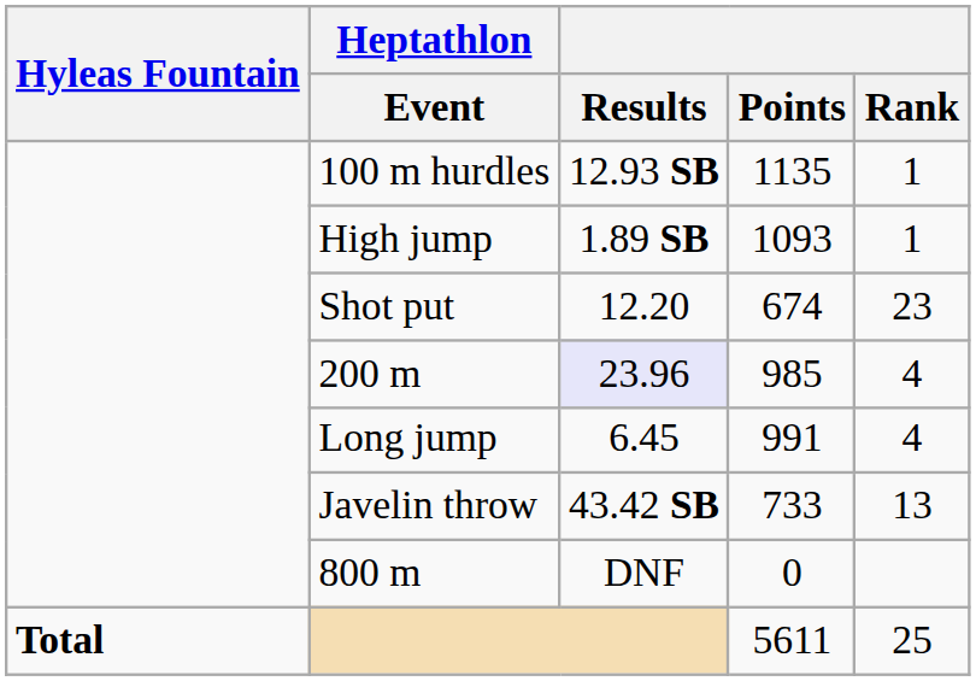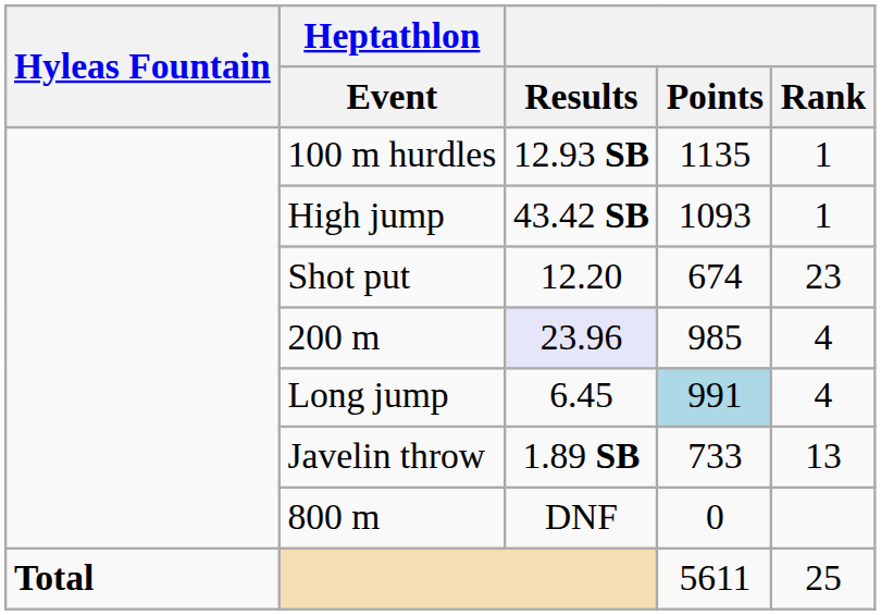High jump | Results: 1.89 SB -> 43.42 SB
Long jump | Points: no background -> lightblue background
Javelin throw | Results: 43.42 SB -> 1.89 SB
